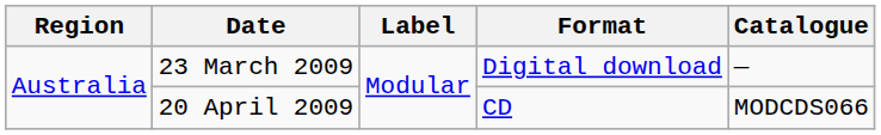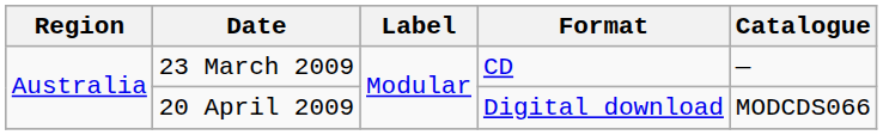23 March 2009 | Format: Digital download -> CD
20 April 2009 | Format: CD -> Digital download
